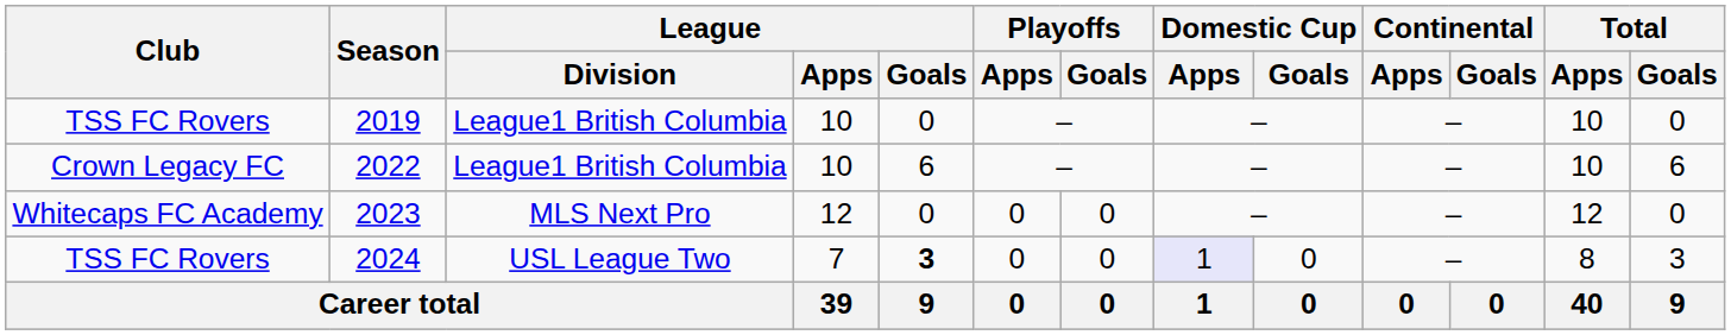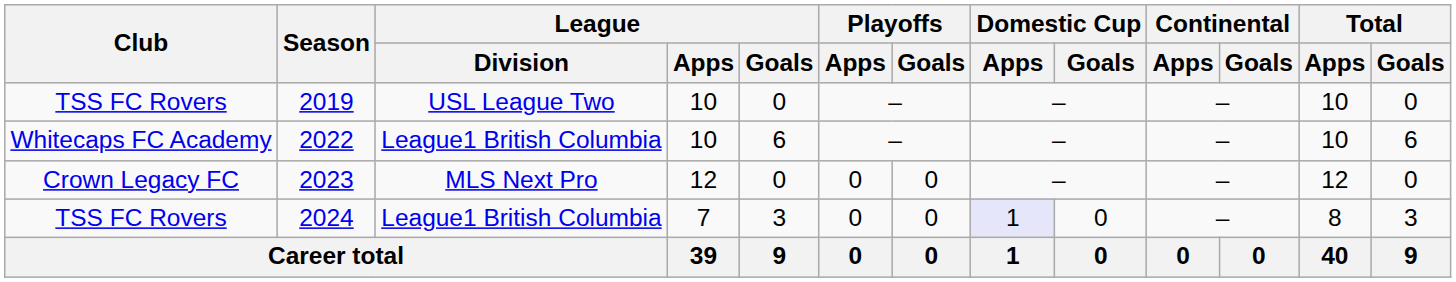2019 | League / Division: League1 British Columbia -> USL League Two
2022 | Club: Crown Legacy FC -> Whitecaps FC Academy
2023 | Club: Whitecaps FC Academy -> Crown Legacy FC
2024 | League / Division: USL League Two -> League1 British Columbia
2024 | League / Goals: bold -> normal
